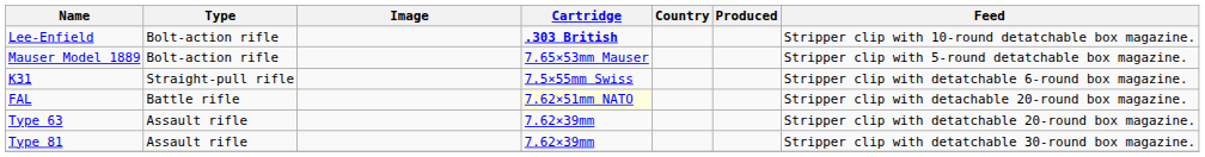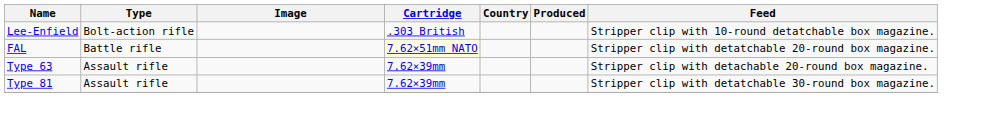Lee-Enfield | Cartridge: bold -> normal
- row: Mauser Model 1889 | Bolt-action rifle | 7.65×53mm Mauser | Stripper clip with 5-round detatchable box magazine.
- row: K31 | Straight-pull rifle | 7.5×55mm Swiss | Stripper clip with detatchable 6-round box magazine.
FAL | Feed: Stripper clip with detachable 20-round box magazine. -> Stripper clip with detatchable 20-round box magazine.
Type 63 | Feed: Stripper clip with detatchable 20-round box magazine. -> Stripper clip with detachable 20-round box magazine.
